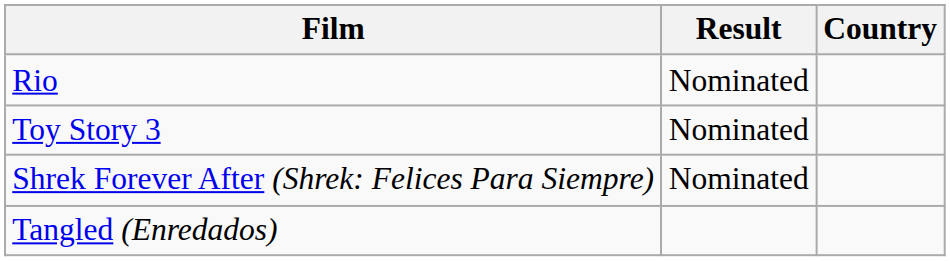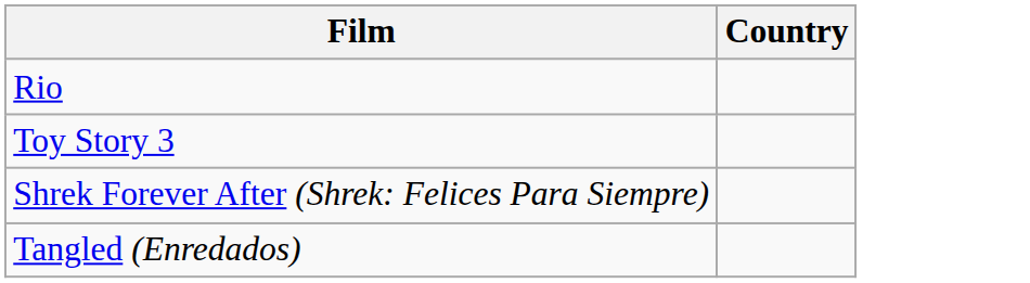- column: Result | Nominated | Nominated | Nominated
